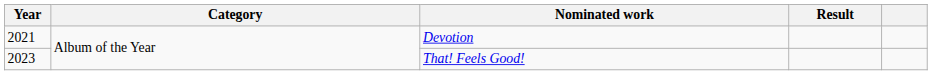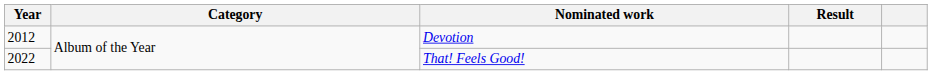Devotion | Year: 2021 -> 2012
That! Feels Good! | Year: 2023 -> 2022
